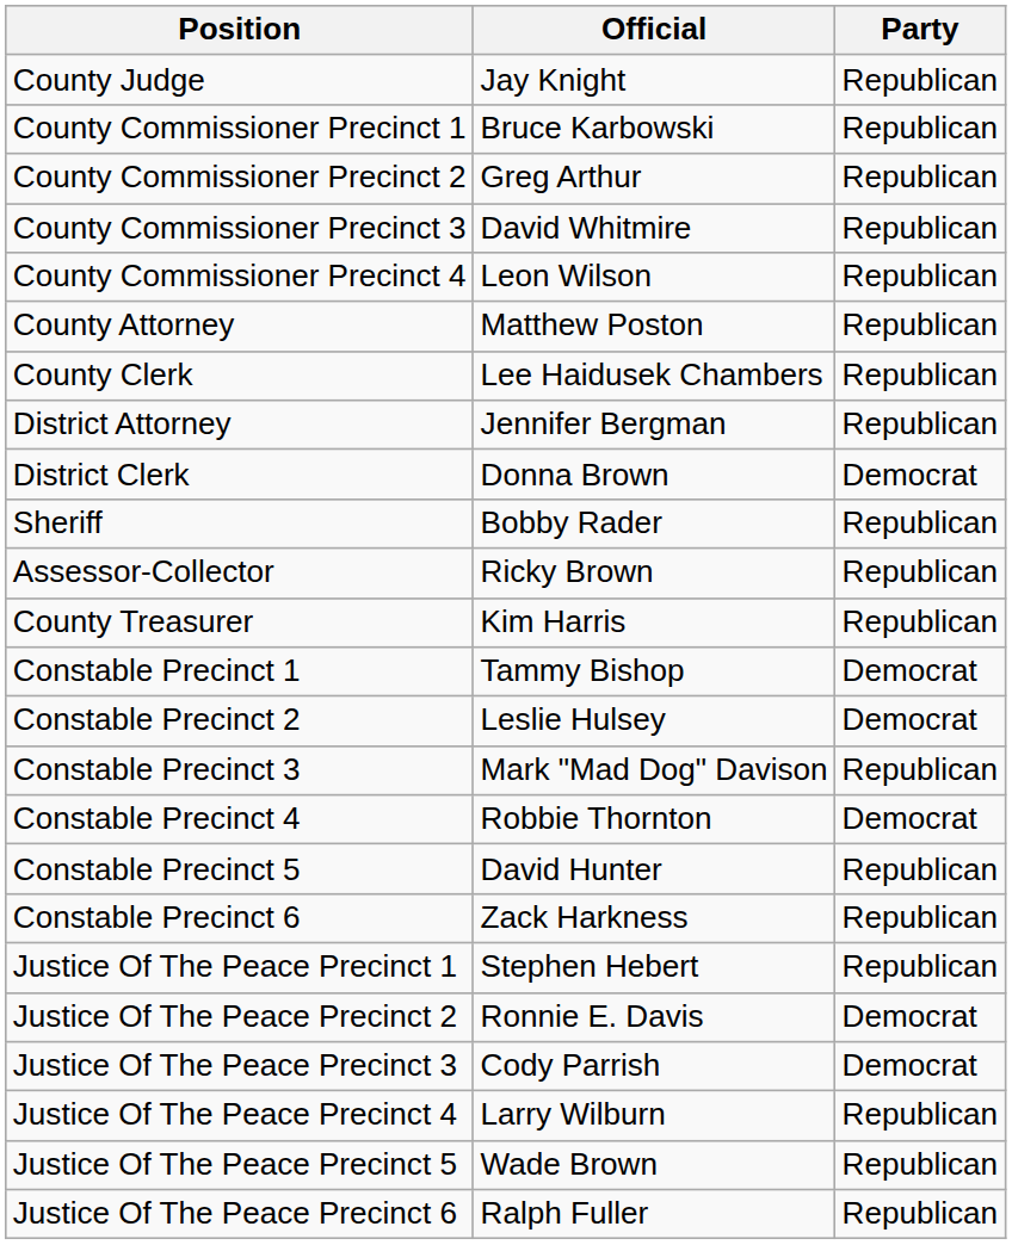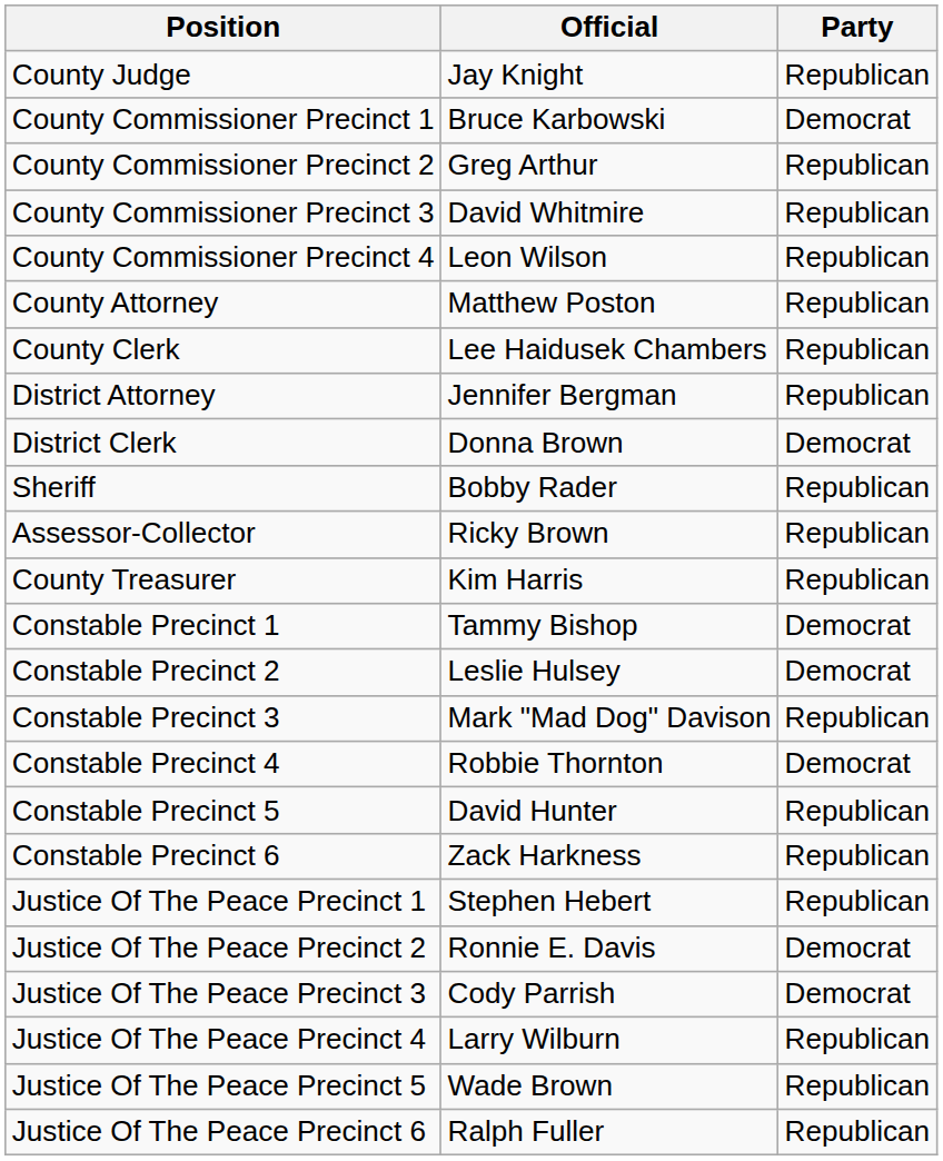County Commissioner Precinct 1 | Party: Republican -> Democrat
